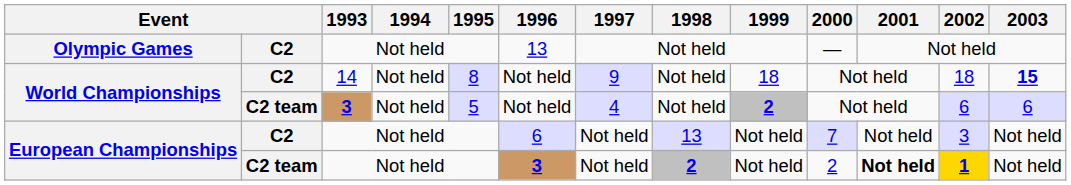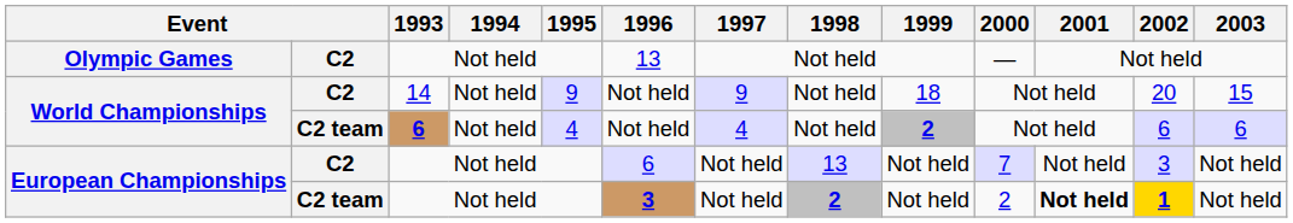World Championships / C2 | 1995: 8 -> 9
World Championships / C2 | 2002: 18 -> 20
World Championships / C2 | 2003: bold -> normal
World Championships / C2 team | 1993: 3 -> 6
World Championships / C2 team | 1995: 5 -> 4
